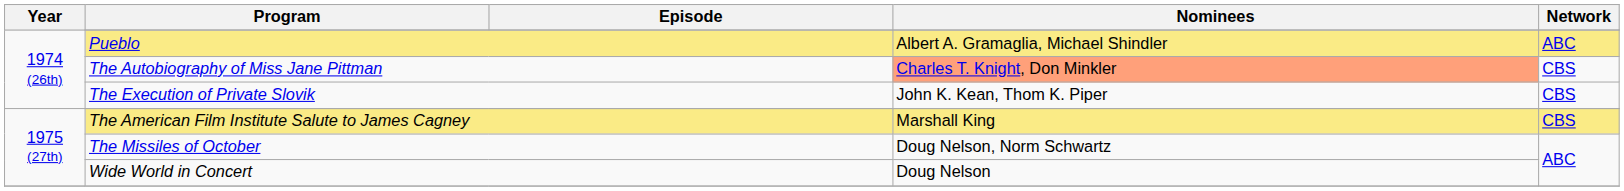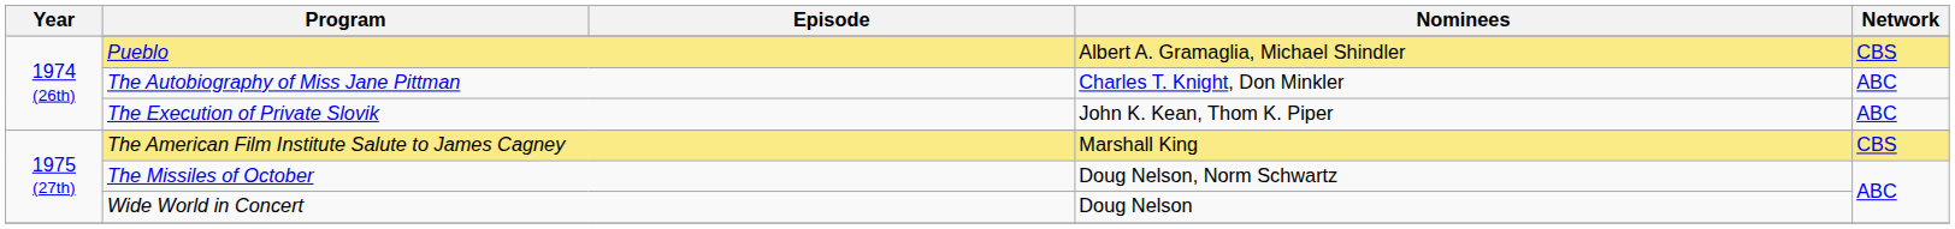Pueblo | Network: ABC -> CBS
The Autobiography of Miss Jane Pittman | Nominees: lightsalmon background -> no background
The Autobiography of Miss Jane Pittman | Network: CBS -> ABC
The Execution of Private Slovik | Network: CBS -> ABC
